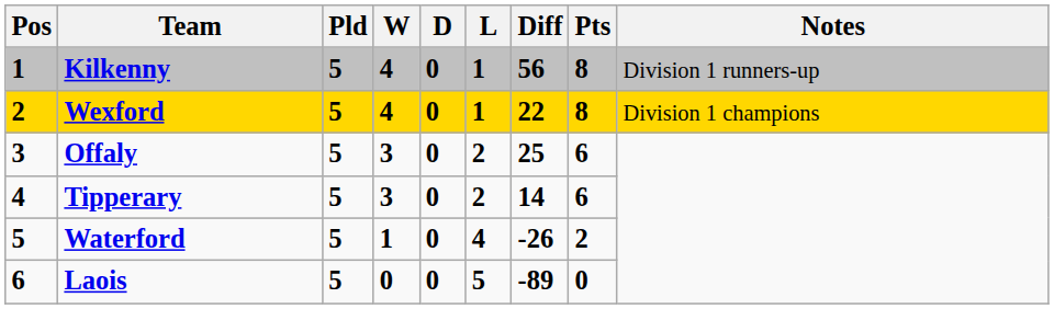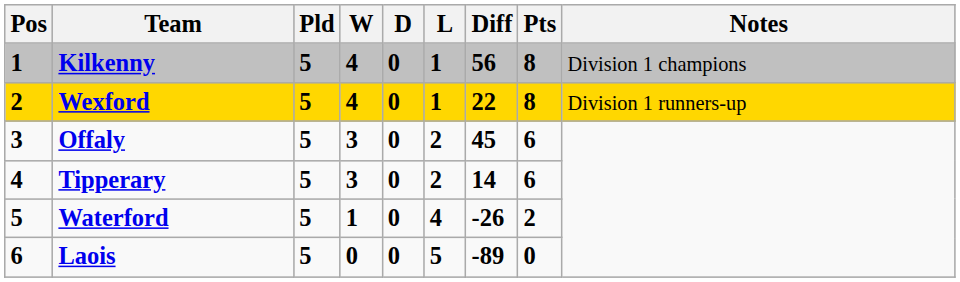Kilkenny | Notes: Division 1 runners-up -> Division 1 champions
Wexford | Notes: Division 1 champions -> Division 1 runners-up
Offaly | Diff: 25 -> 45
